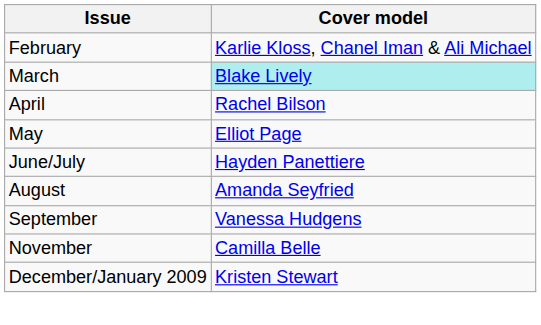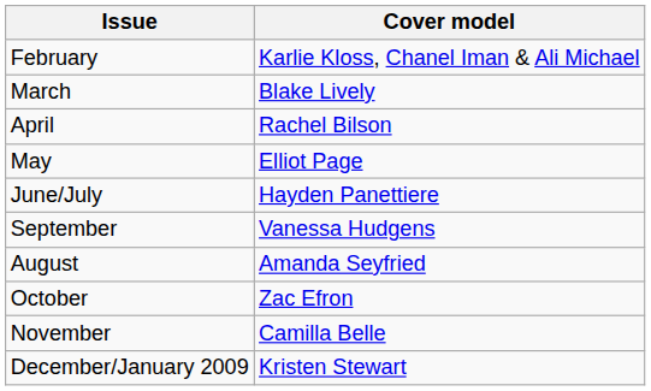March | Cover model: paleturquoise background -> no background
rows swapped: August <-> September
+ row: October | Zac Efron
